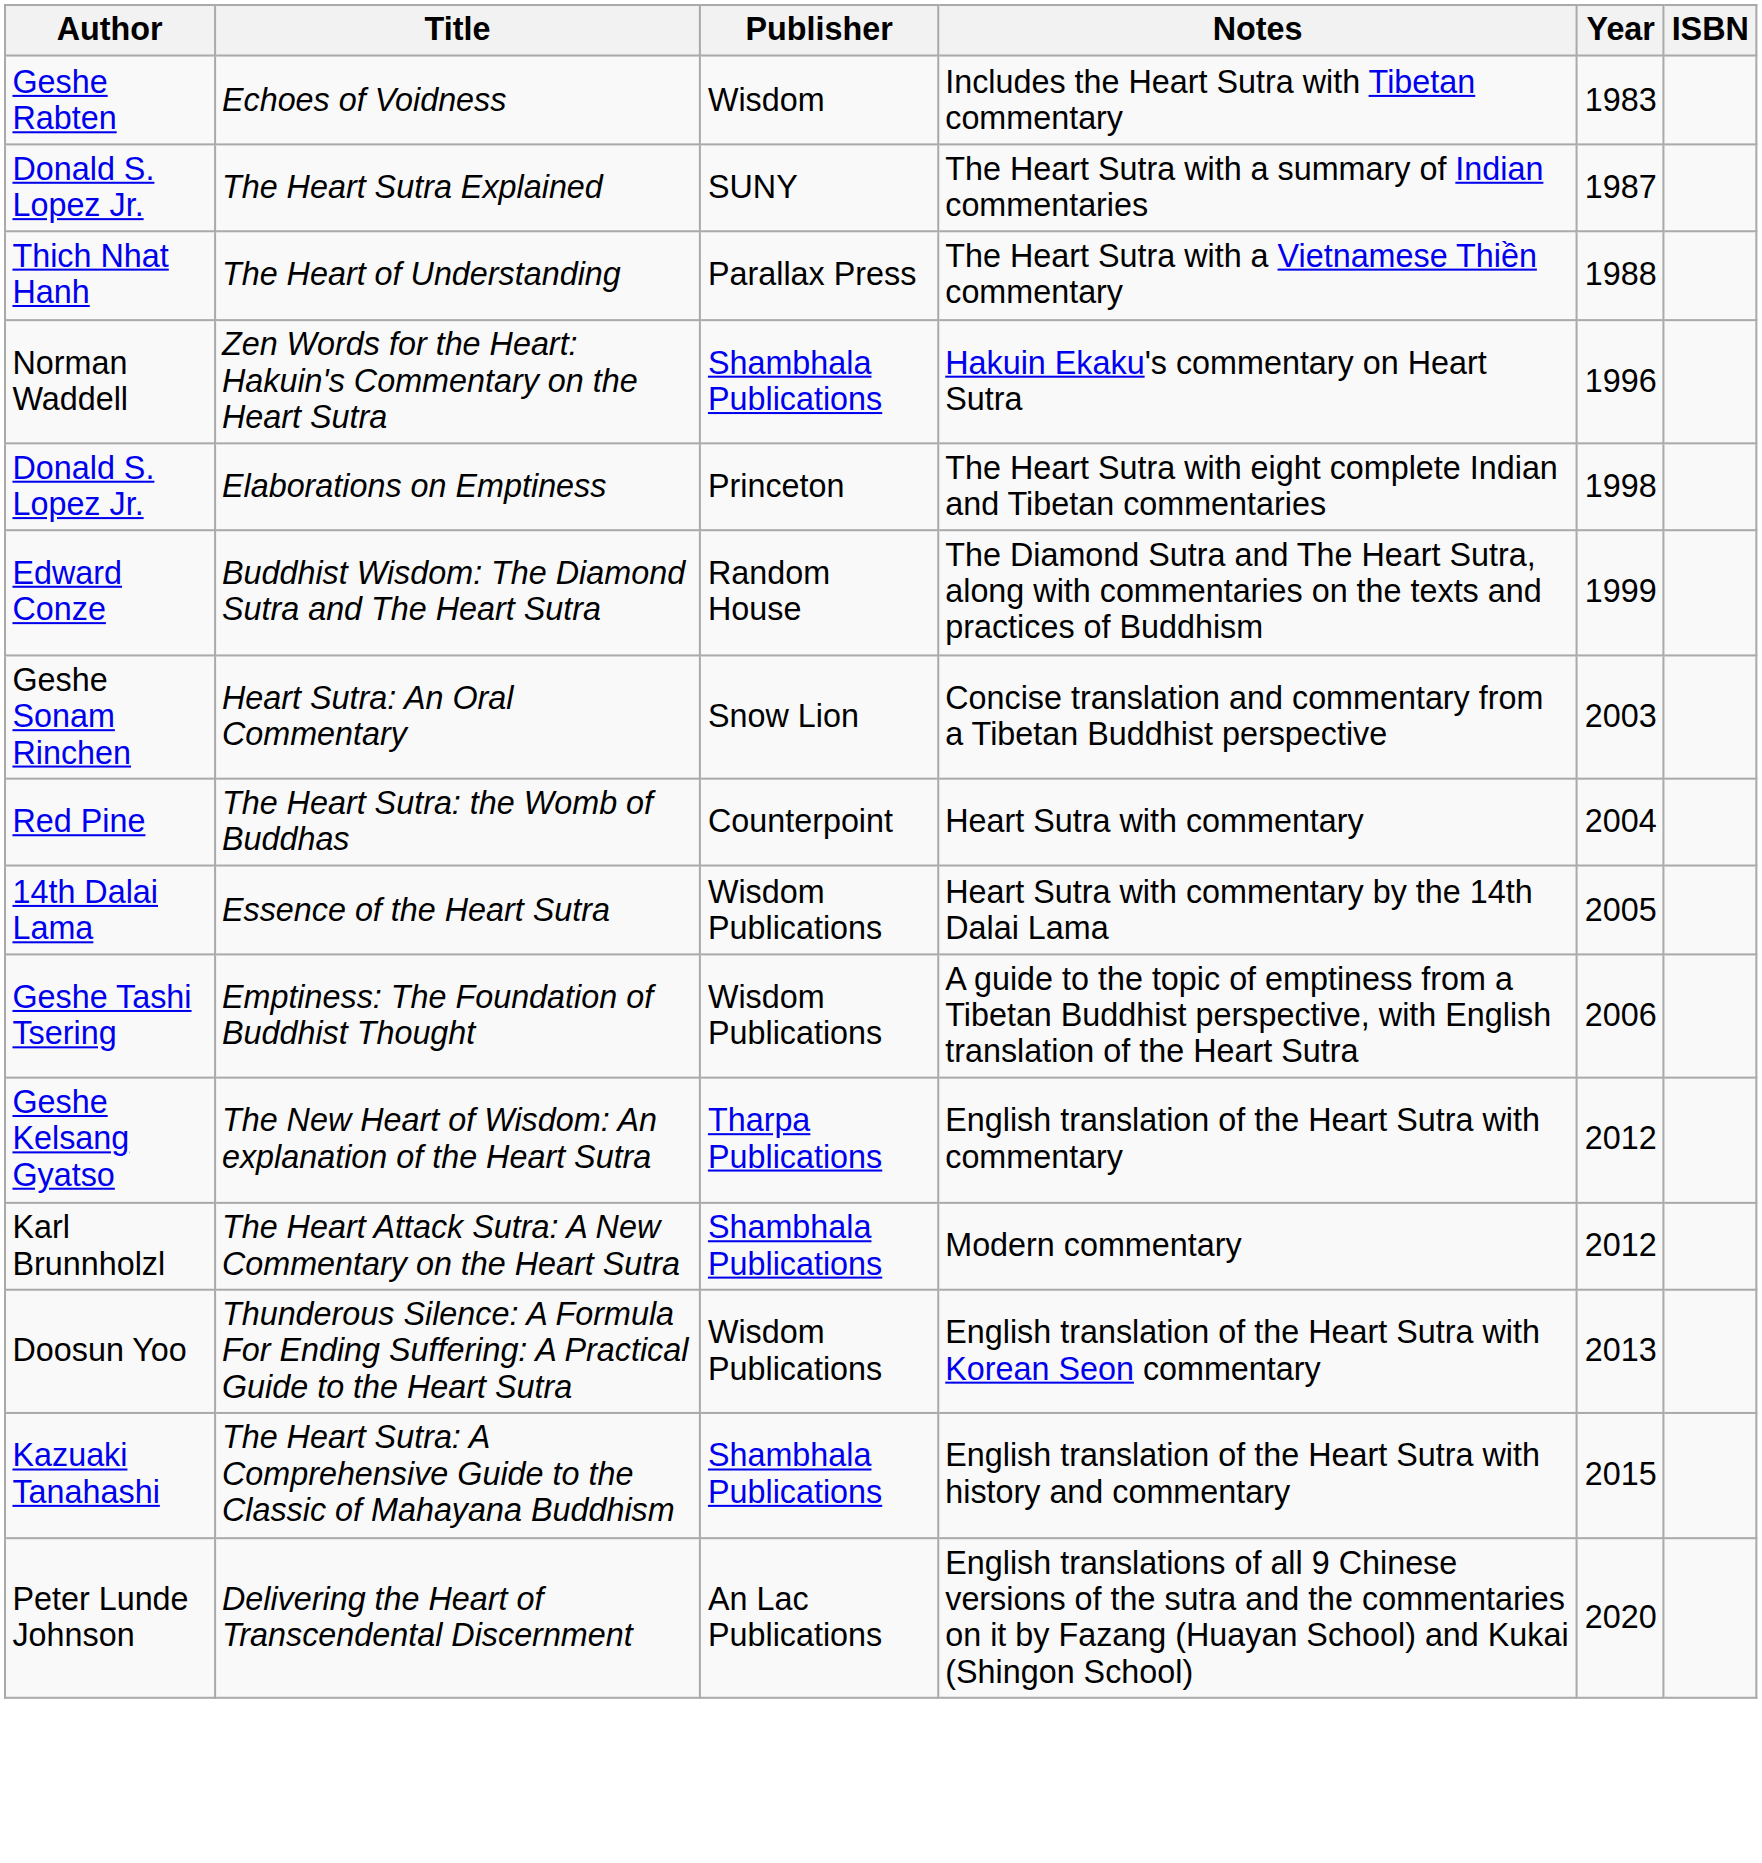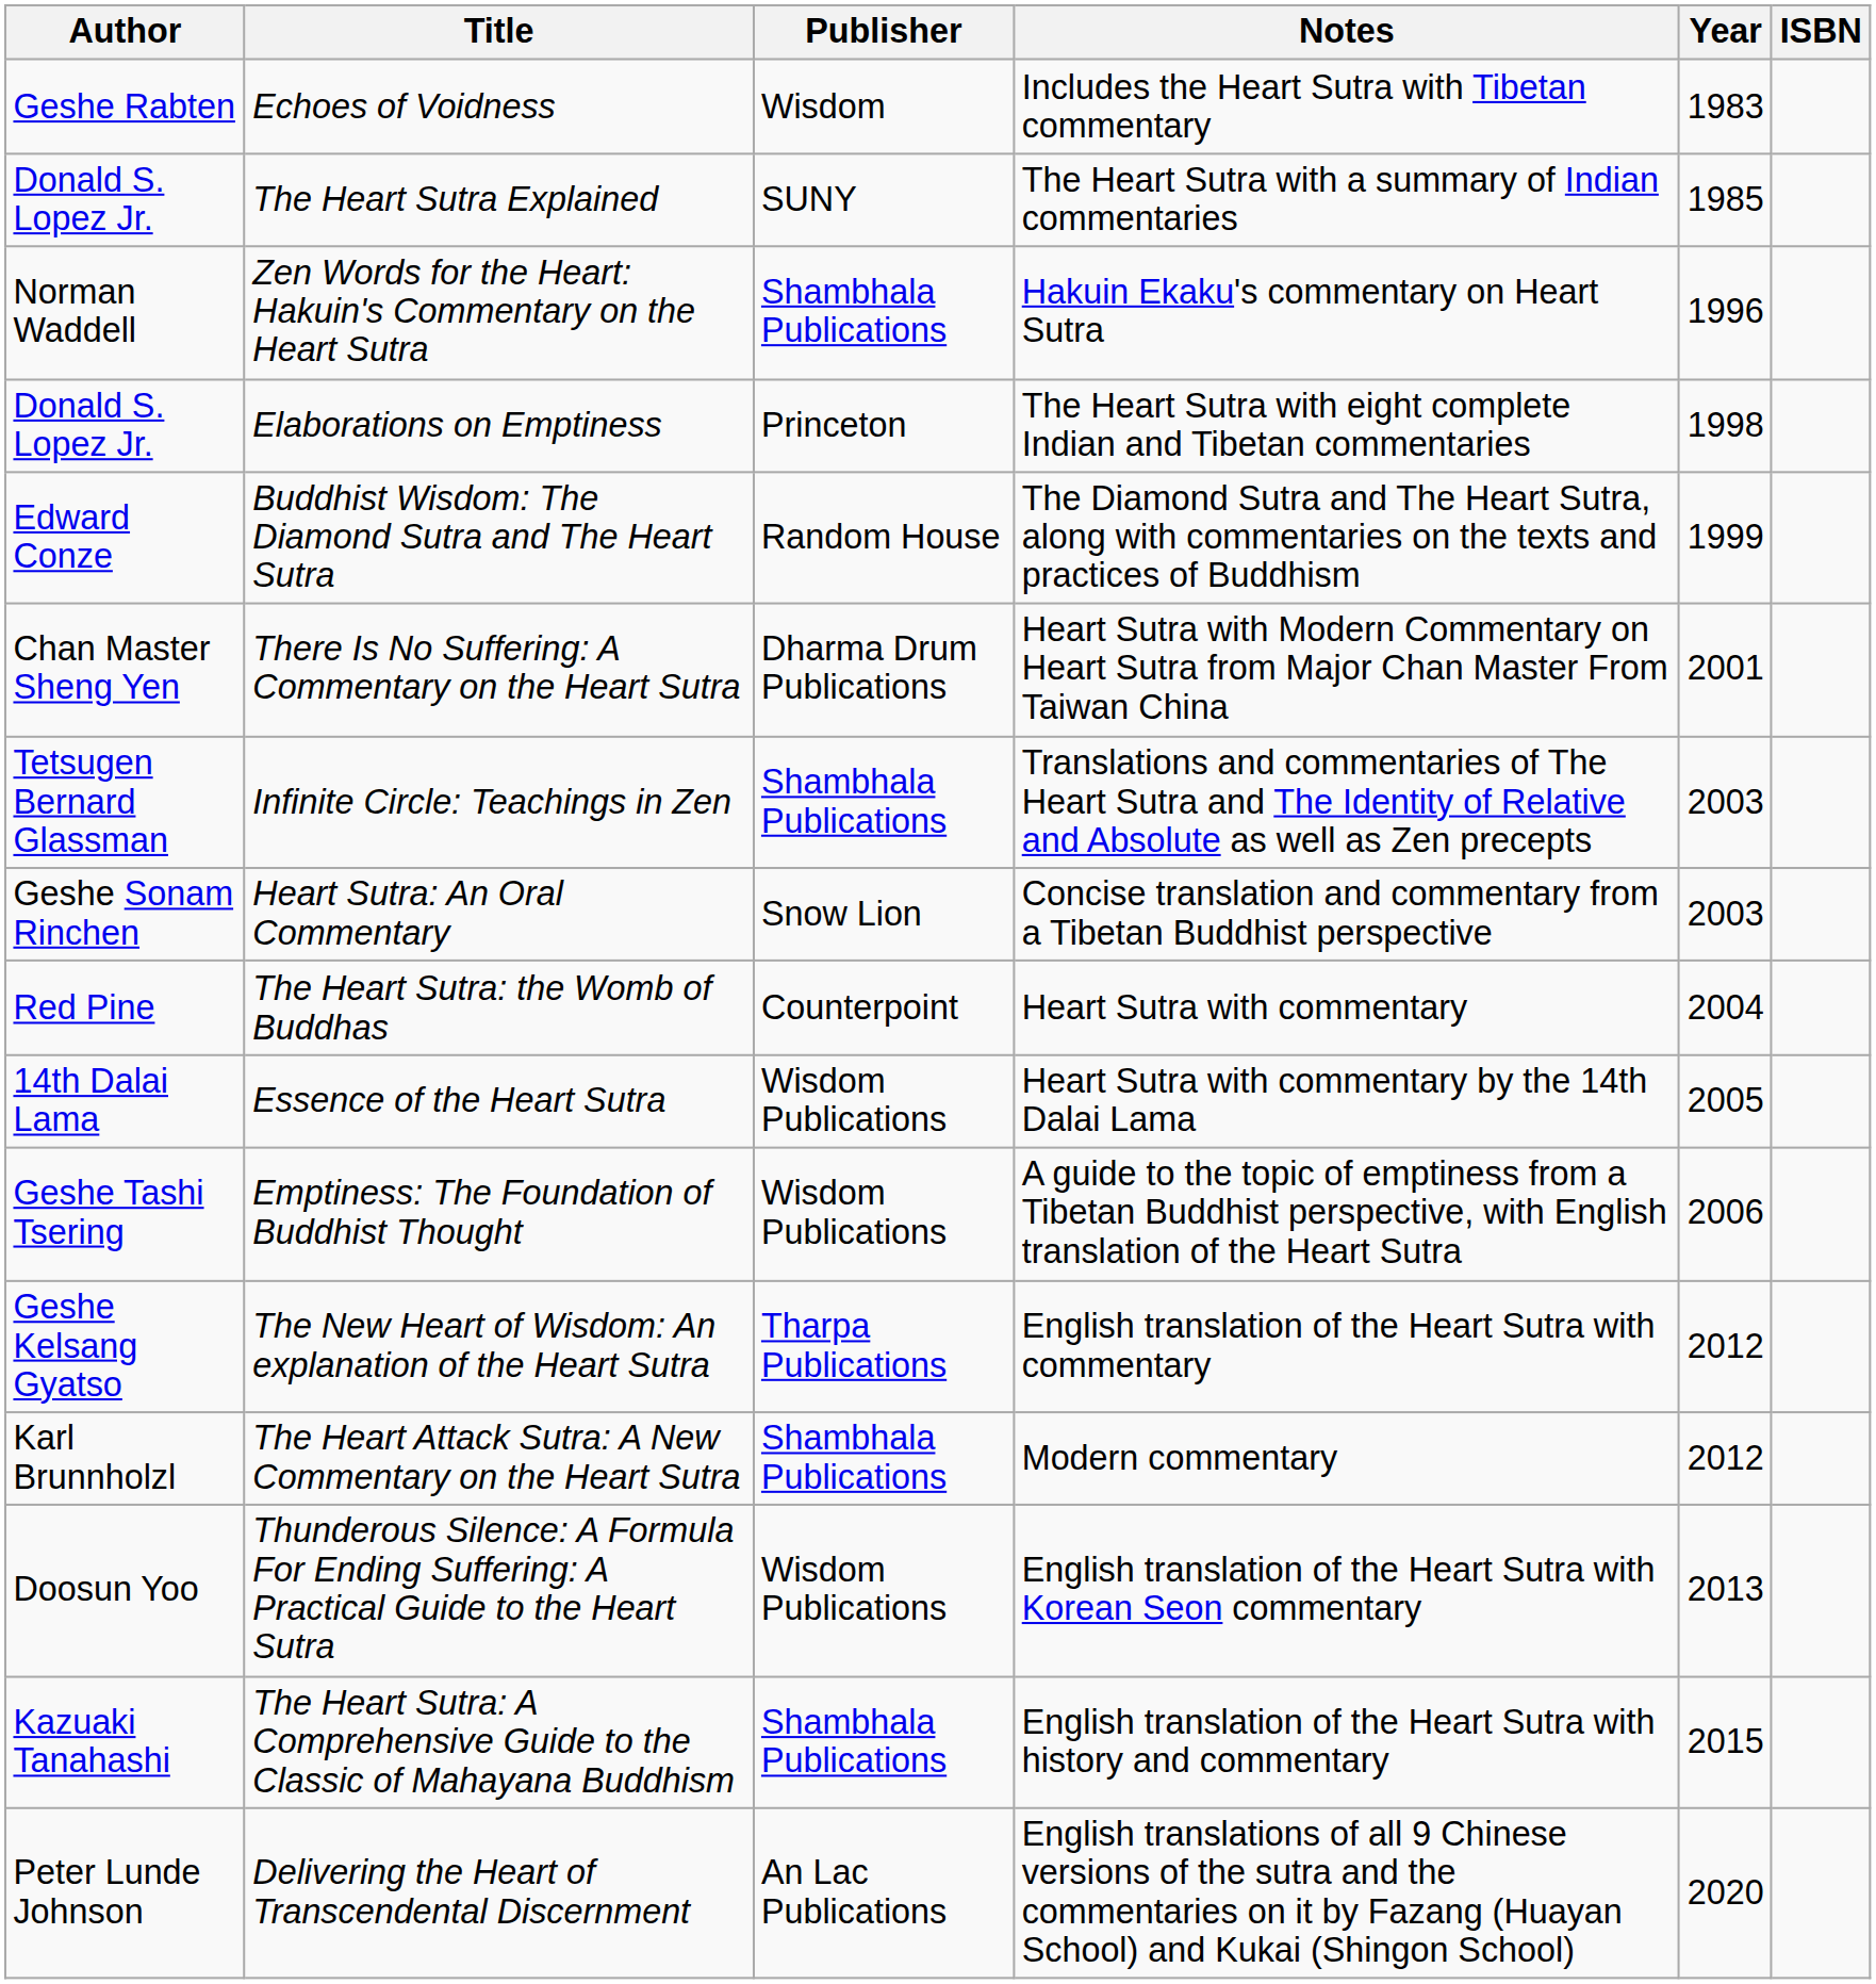The Heart Sutra Explained | Year: 1987 -> 1985
- row: Thich Nhat Hanh | The Heart of Understanding | Parallax Press | The Heart Sutra with a Vietnamese Thiền commentary | 1988
+ row: Chan Master Sheng Yen | There Is No Suffering: A Commentary on the Heart Sutra | Dharma Drum Publications | Heart Sutra with Modern Commentary on Heart Sutra from Major Chan Master From Taiwan China | 2001
+ row: Tetsugen Bernard Glassman | Infinite Circle: Teachings in Zen | Shambhala Publications | Translations and commentaries of The Heart Sutra and The Identity of Relative and Absolute as well as Zen precepts | 2003
